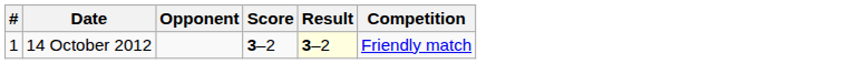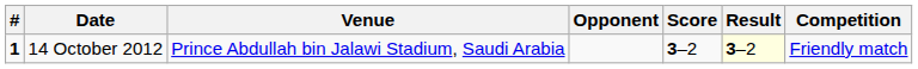+ column: Venue | Prince Abdullah bin Jalawi Stadium, Saudi Arabia
14 October 2012 | #: normal -> bold
